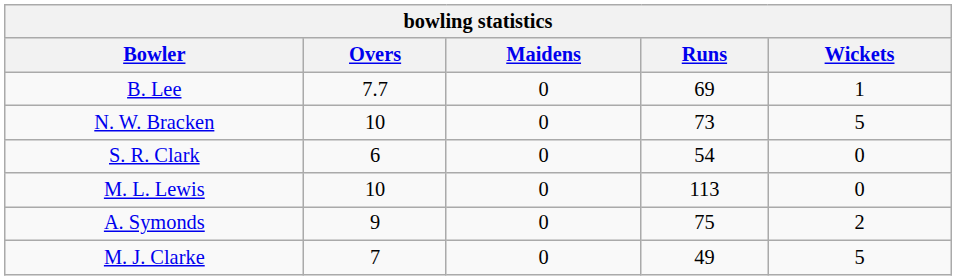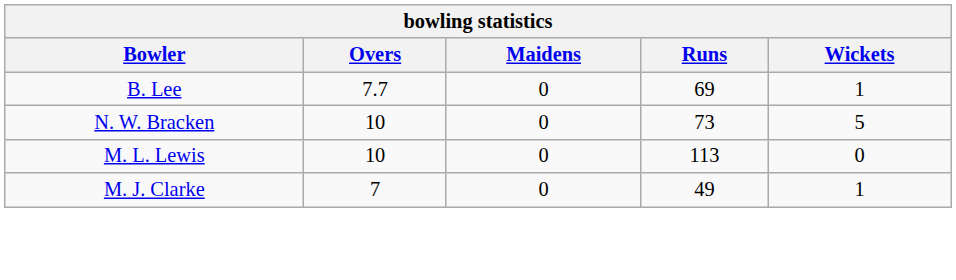- row: S. R. Clark | 6 | 0 | 54 | 0
- row: A. Symonds | 9 | 0 | 75 | 2
M. J. Clarke | Wickets: 5 -> 1
